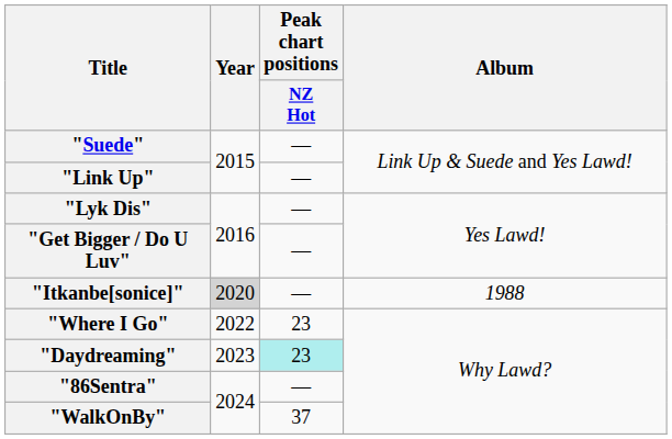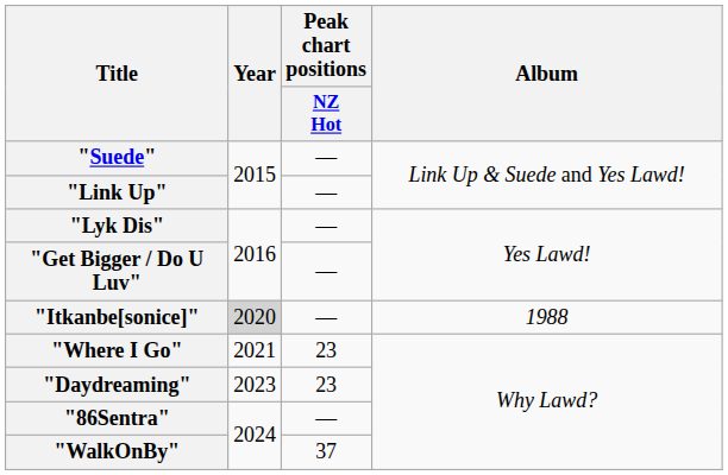"Where I Go" | Year: 2022 -> 2021
"Daydreaming" | Peak chart positions / NZ Hot: paleturquoise background -> no background
